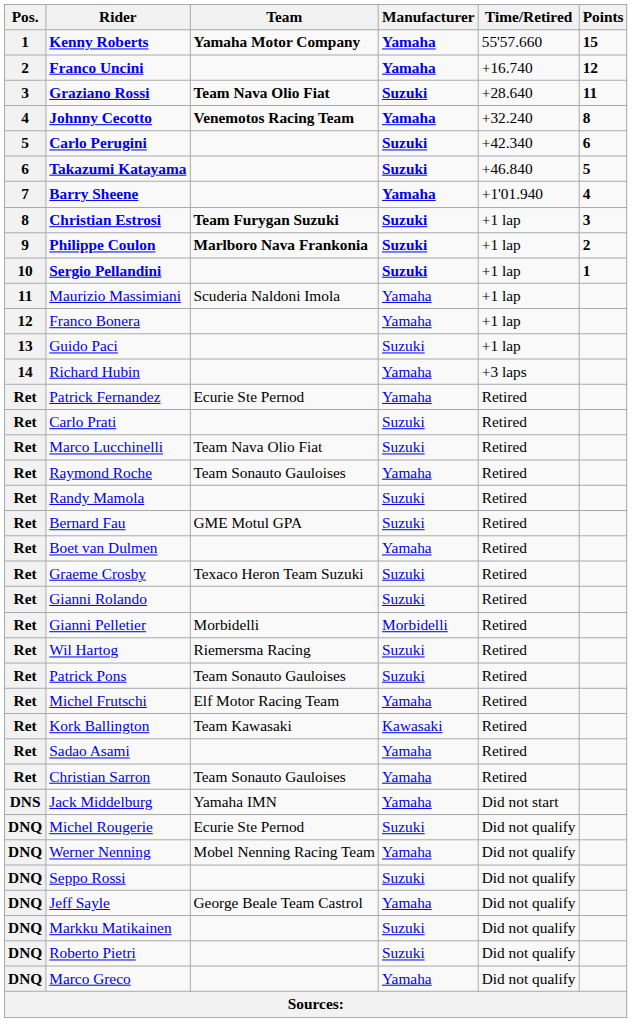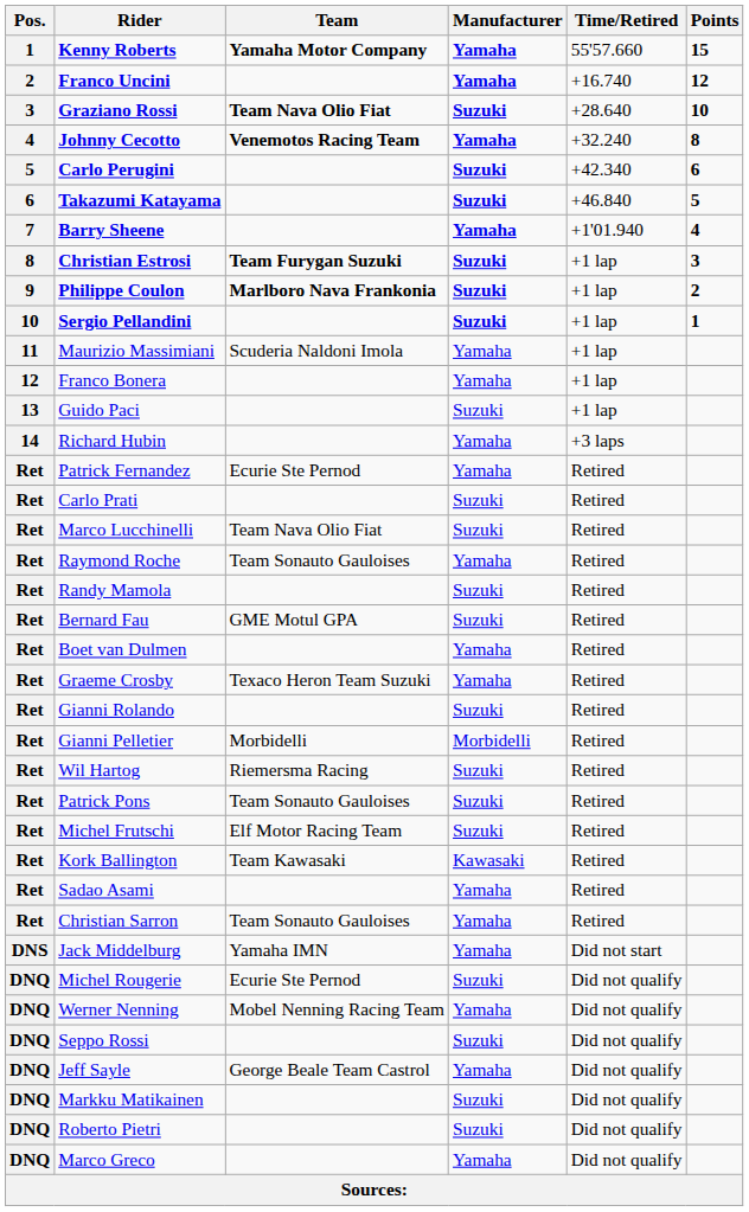Graziano Rossi | Points: 11 -> 10
Graeme Crosby | Manufacturer: Suzuki -> Yamaha
Michel Frutschi | Manufacturer: Yamaha -> Suzuki
